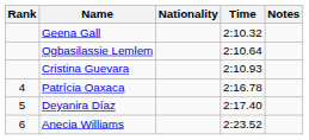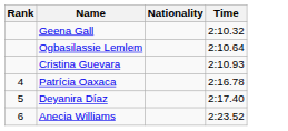- column: Notes
